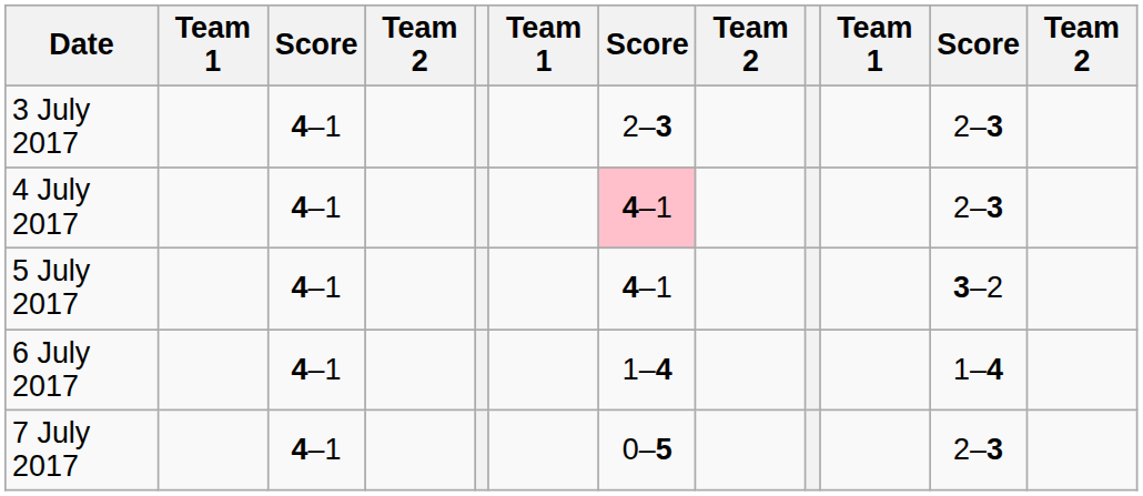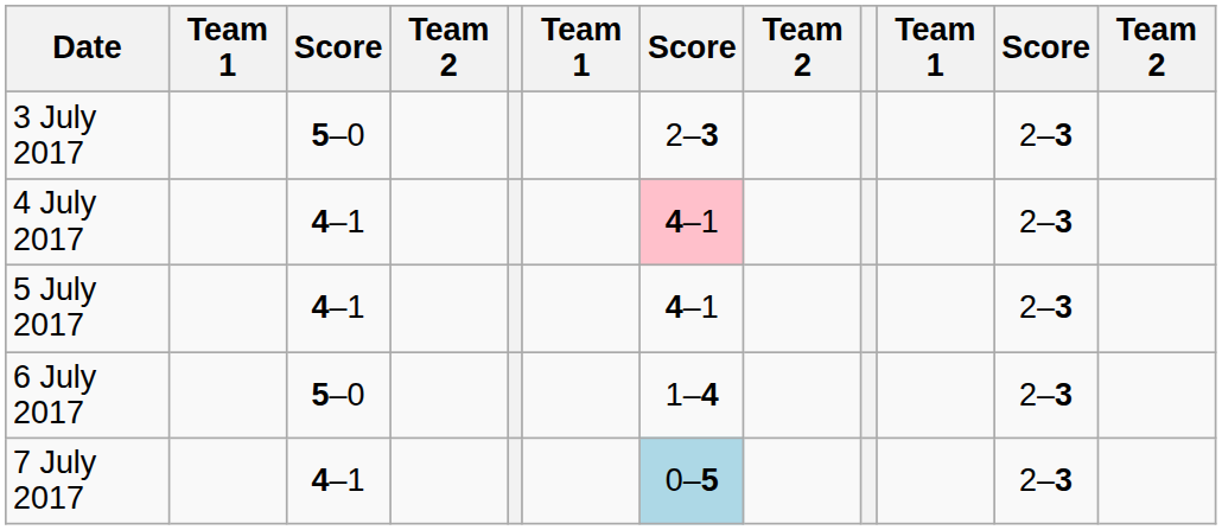3 July 2017 | column 3: 4–1 -> 5–0
5 July 2017 | column 11: 3–2 -> 2–3
6 July 2017 | column 3: 4–1 -> 5–0
6 July 2017 | column 11: 1–4 -> 2–3
7 July 2017 | column 7: no background -> lightblue background
